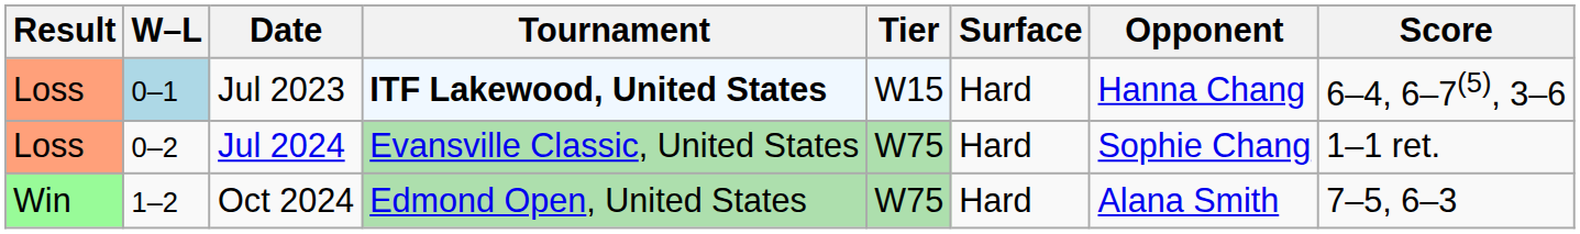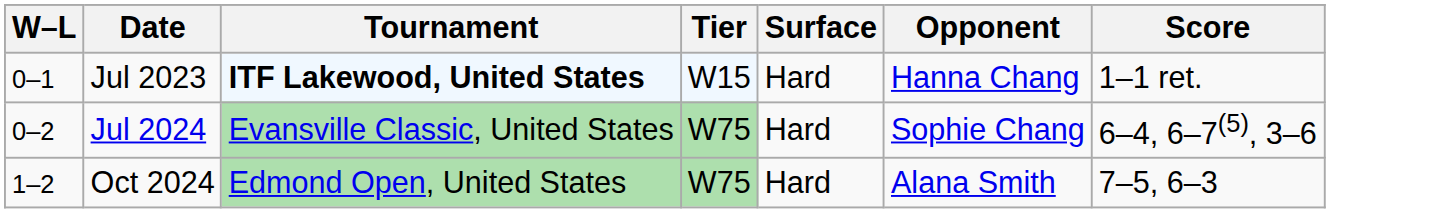- column: Result | Loss | Loss | Win
Jul 2023 | W–L: lightblue background -> no background
Jul 2023 | Score: 6–4, 6–7(5), 3–6 -> 1–1 ret.
Jul 2024 | Score: 1–1 ret. -> 6–4, 6–7(5), 3–6
